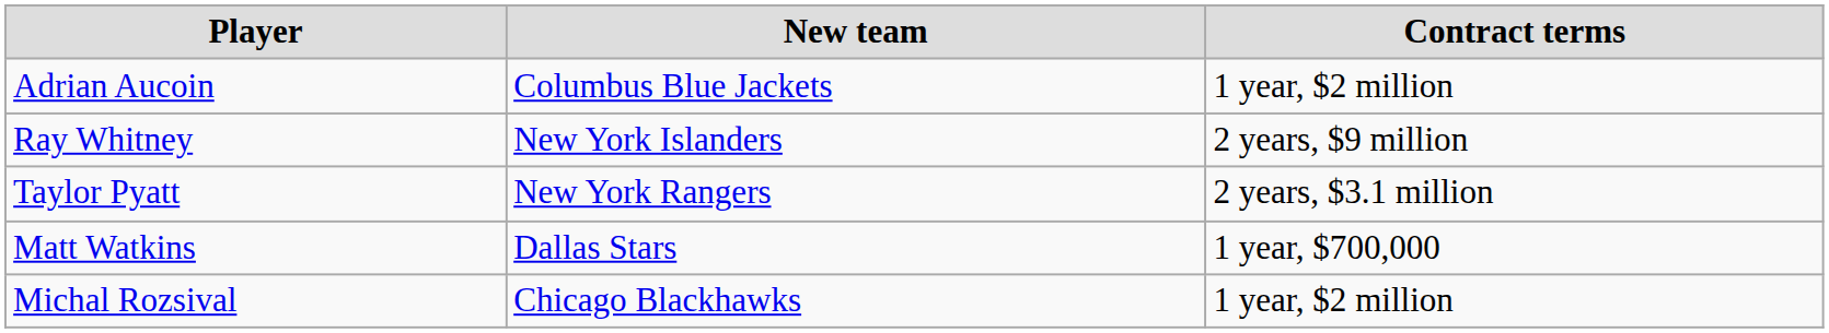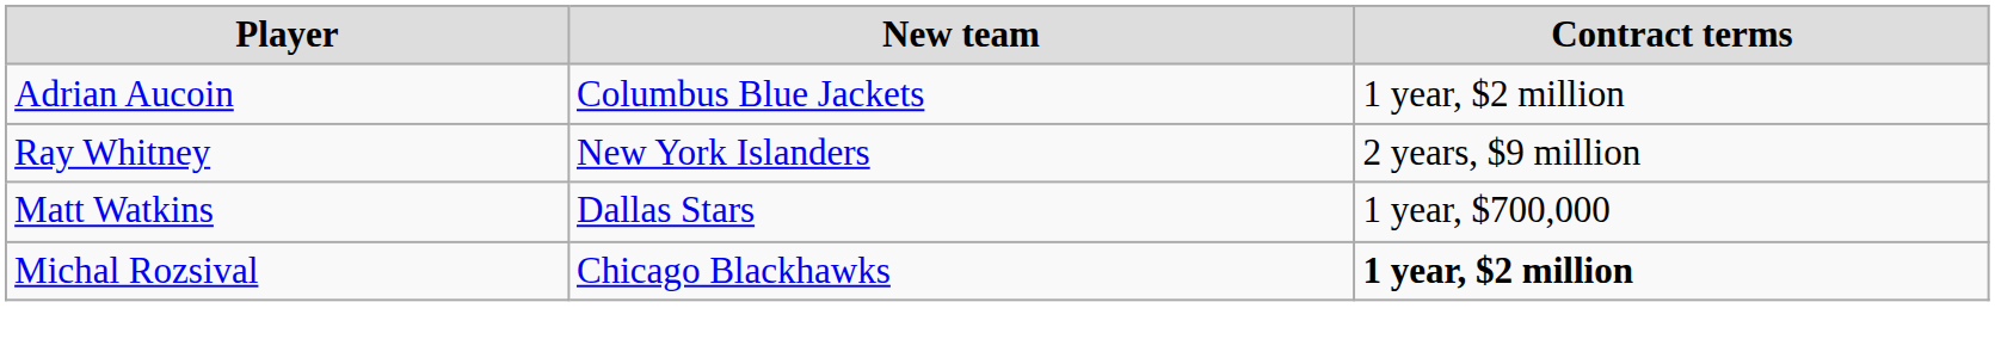- row: Taylor Pyatt | New York Rangers | 2 years, $3.1 million
Michal Rozsival | Contract terms: normal -> bold
